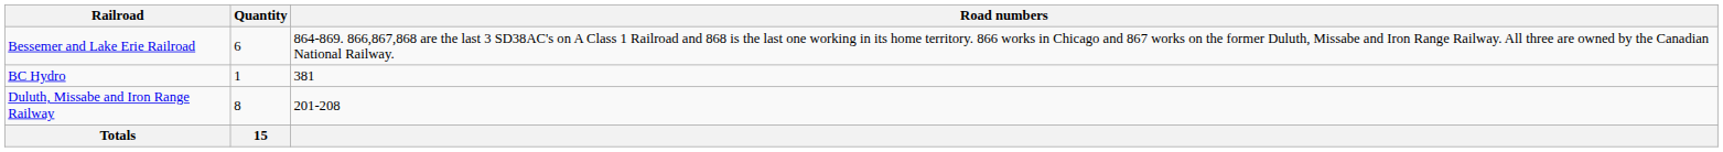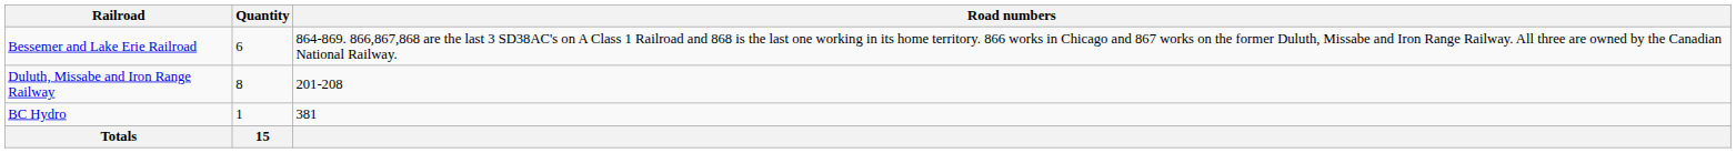rows swapped: Duluth, Missabe and Iron Range Railway <-> BC Hydro
